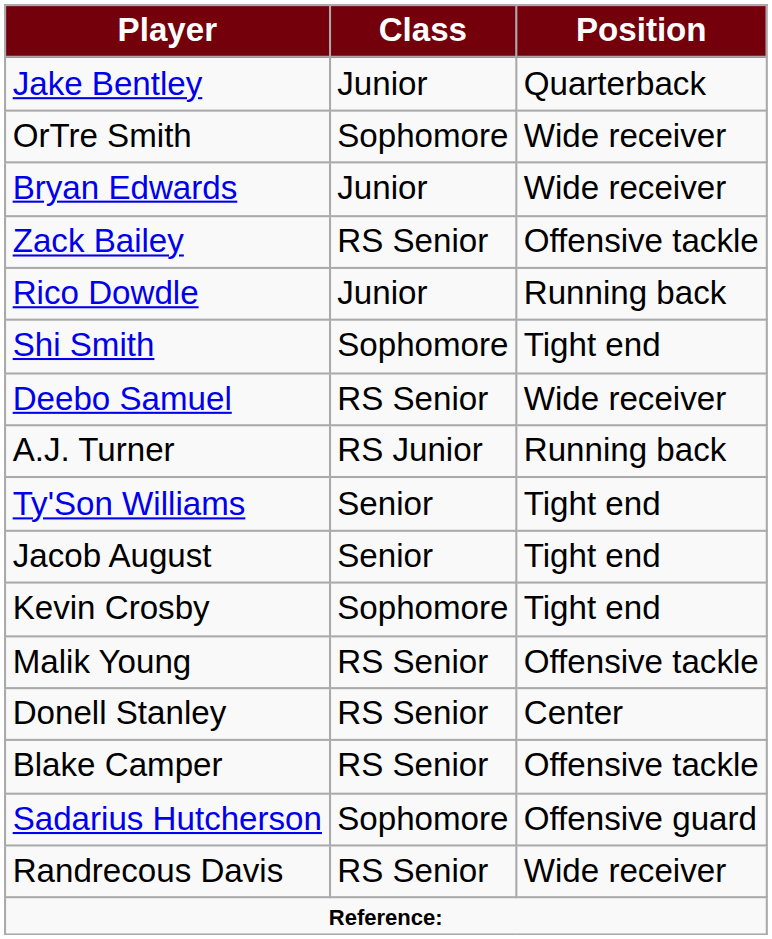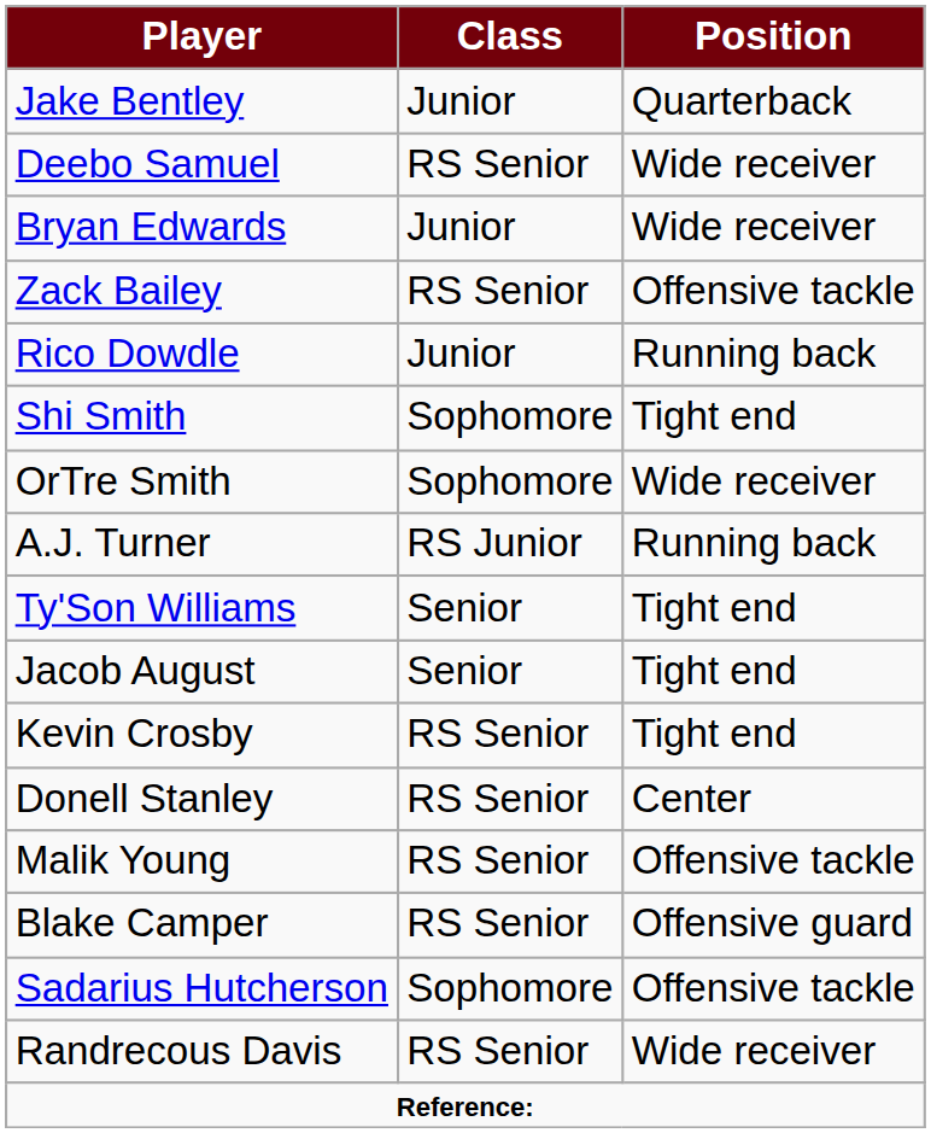rows swapped: Deebo Samuel <-> OrTre Smith
Kevin Crosby | Class: Sophomore -> RS Senior
rows swapped: Malik Young <-> Donell Stanley
Blake Camper | Position: Offensive tackle -> Offensive guard
Sadarius Hutcherson | Position: Offensive guard -> Offensive tackle
